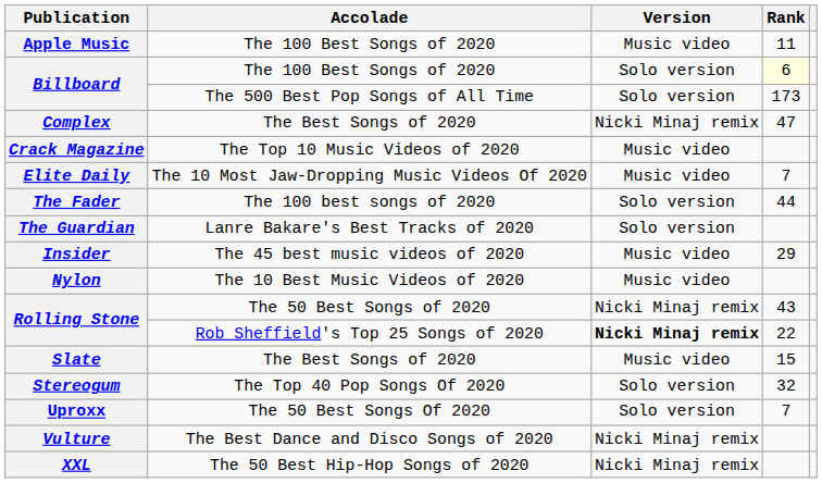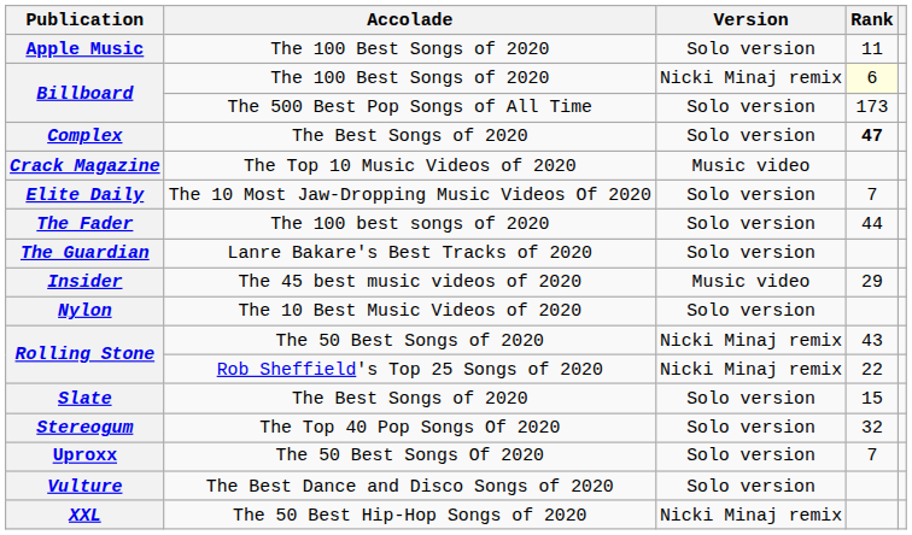Apple Music | Version: Music video -> Solo version
Billboard / The 100 Best Songs of 2020 | Version: Solo version -> Nicki Minaj remix
Complex | Version: Nicki Minaj remix -> Solo version
Complex | Rank: normal -> bold
Elite Daily | Version: Music video -> Solo version
Nylon | Version: Music video -> Solo version
Rolling Stone / Rob Sheffield's Top 25 Songs of 2020 | Version: bold -> normal
Slate | Version: Music video -> Solo version
Vulture | Version: Nicki Minaj remix -> Solo version
